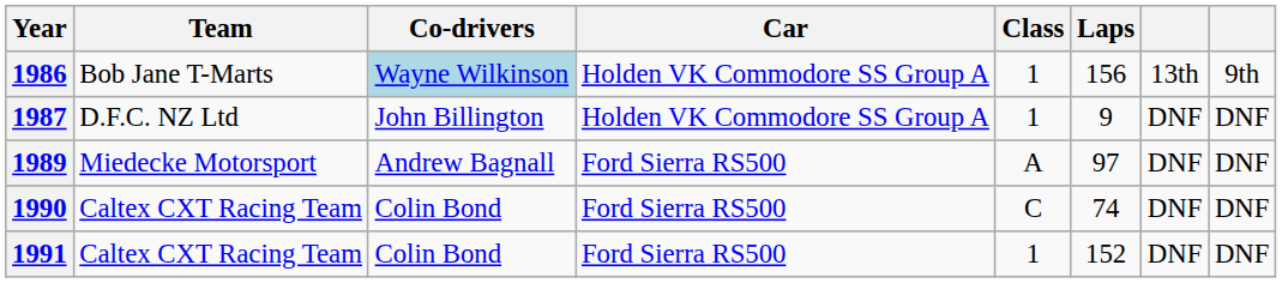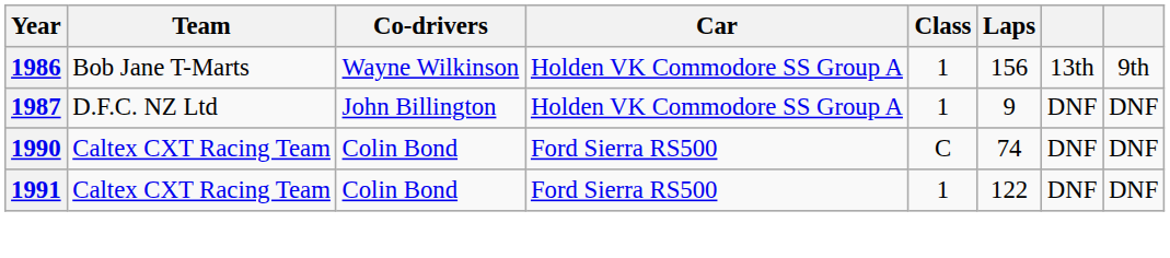1986 | Co-drivers: lightblue background -> no background
- row: 1989 | Miedecke Motorsport | Andrew Bagnall | Ford Sierra RS500 | A | 97 | DNF | DNF
1991 | Laps: 152 -> 122
